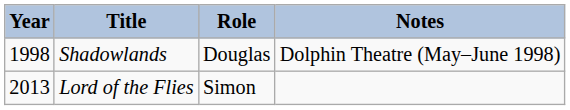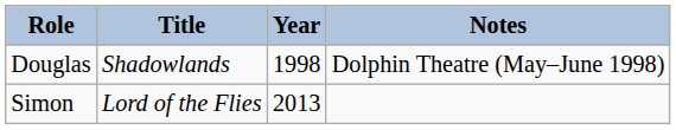columns swapped: Year <-> Role
